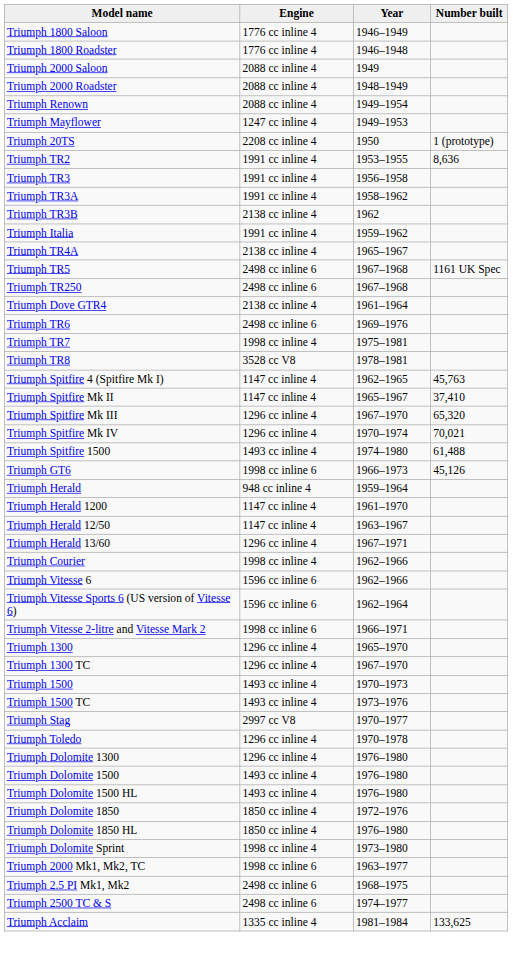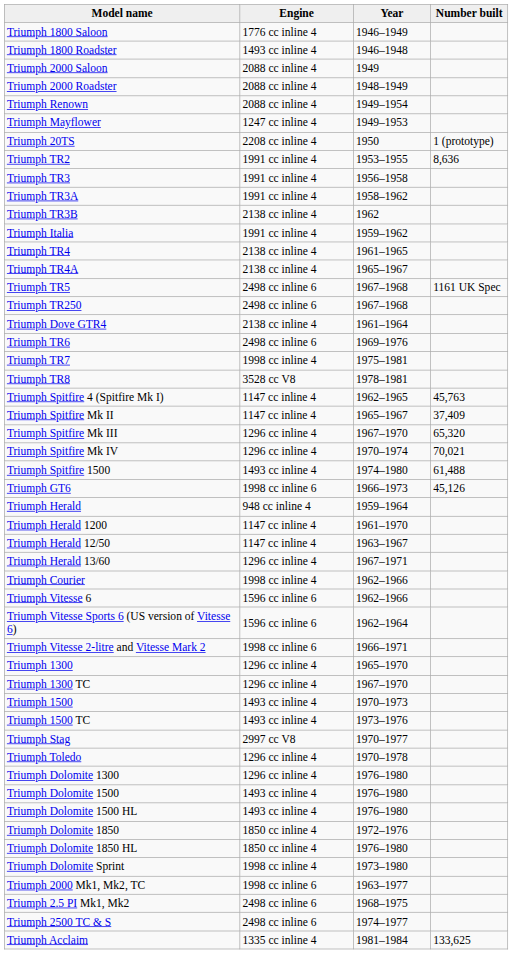Triumph 1800 Roadster | Engine: 1776 cc inline 4 -> 1493 cc inline 4
+ row: Triumph TR4 | 2138 cc inline 4 | 1961–1965
Triumph Spitfire Mk II | Number built: 37,410 -> 37,409
